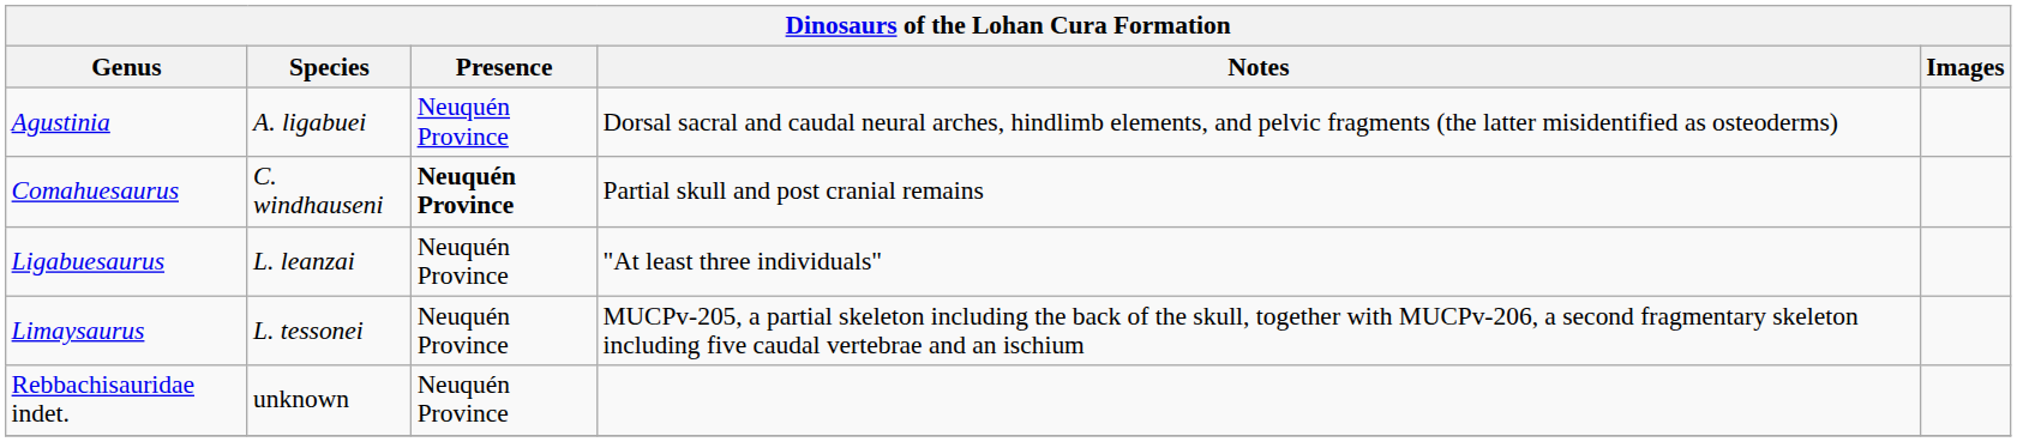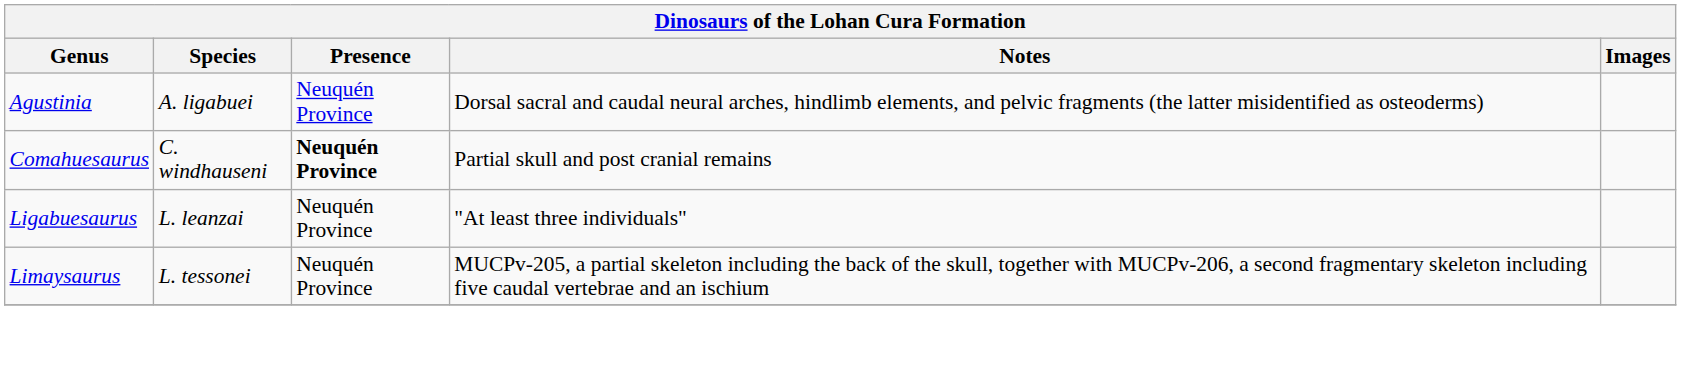- row: Rebbachisauridae indet. | unknown | Neuquén Province
